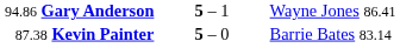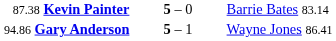rows swapped: 87.38 Kevin Painter <-> 94.86 Gary Anderson
